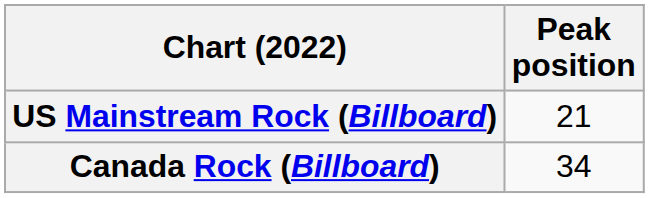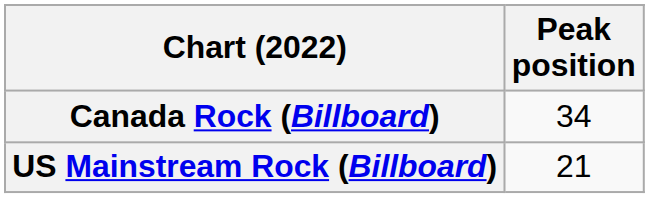rows swapped: Canada Rock (Billboard) <-> US Mainstream Rock (Billboard)
